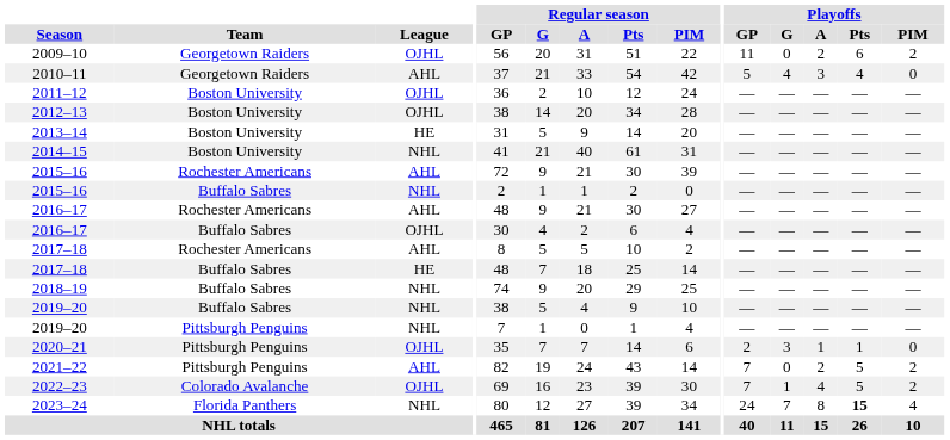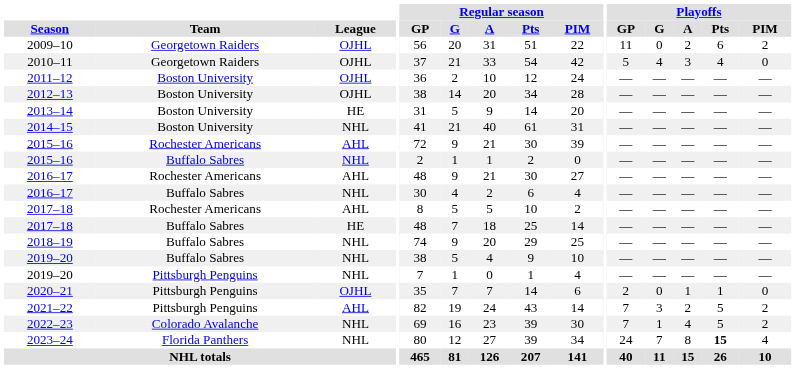2010–11 | League: AHL -> OJHL
2016–17 / Buffalo Sabres | League: OJHL -> NHL
2020–21 | Playoffs / G: 3 -> 0
2021–22 | Playoffs / G: 0 -> 3
2022–23 | League: OJHL -> NHL
